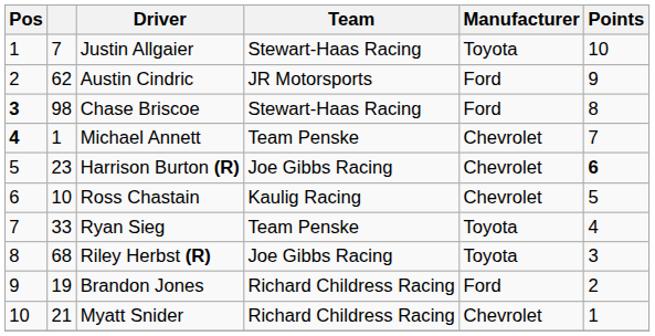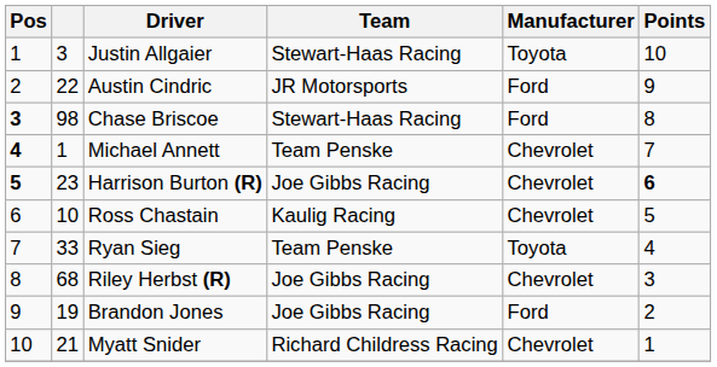Justin Allgaier | column 2: 7 -> 3
Austin Cindric | column 2: 62 -> 22
Harrison Burton (R) | Pos: normal -> bold
Riley Herbst (R) | Manufacturer: Toyota -> Chevrolet
Brandon Jones | Team: Richard Childress Racing -> Joe Gibbs Racing
